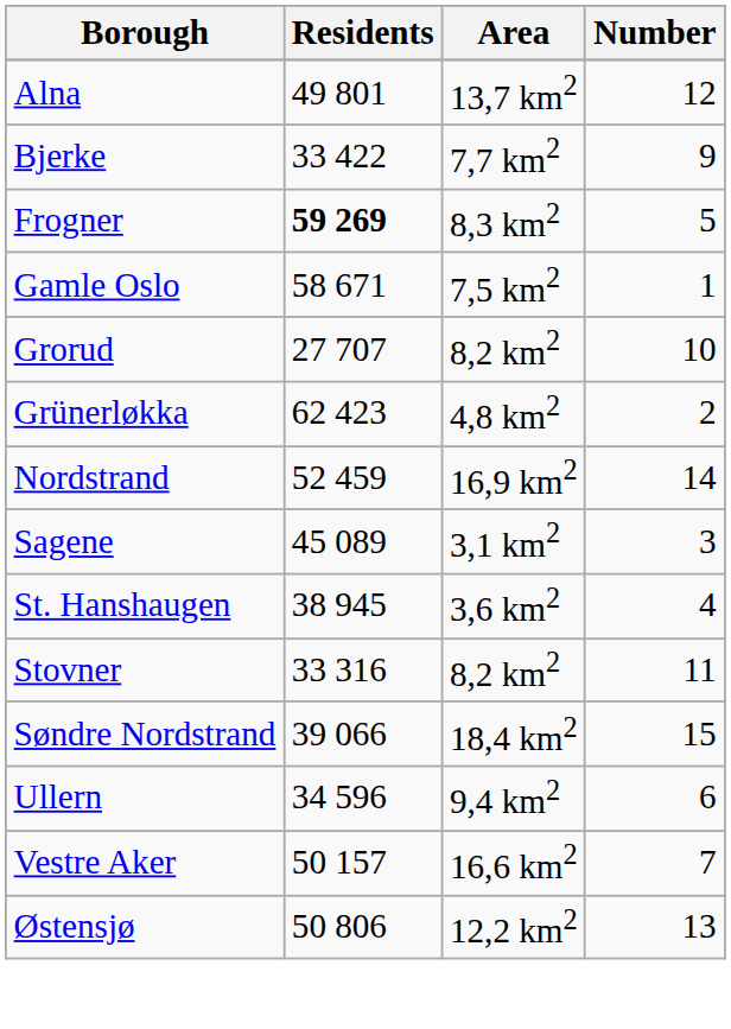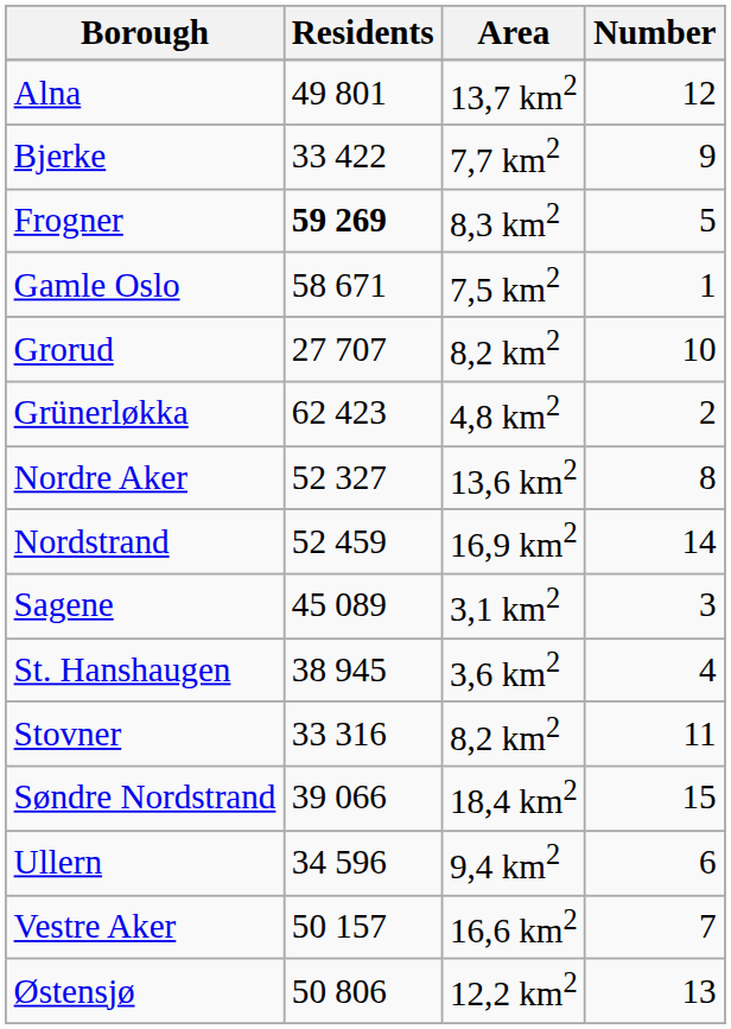+ row: Nordre Aker | 52 327 | 13,6 km2 | 8
